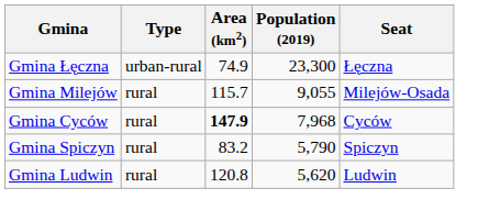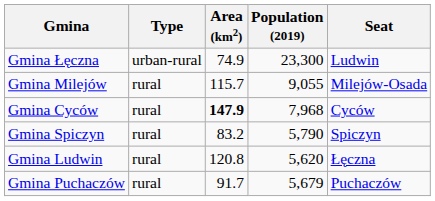Gmina Łęczna | Seat: Łęczna -> Ludwin
Gmina Ludwin | Seat: Ludwin -> Łęczna
+ row: Gmina Puchaczów | rural | 91.7 | 5,679 | Puchaczów
